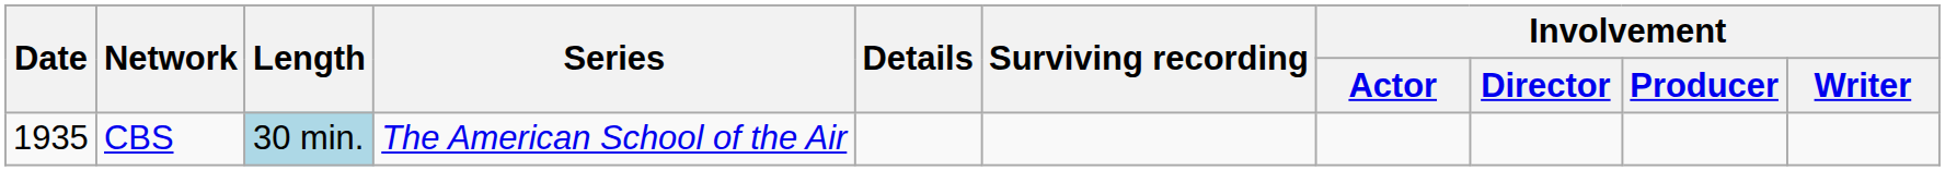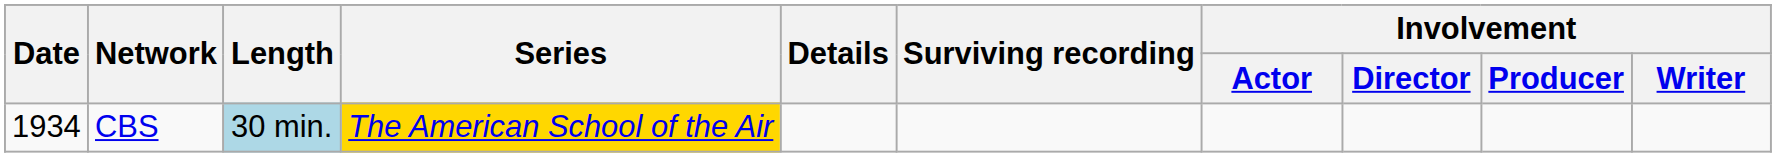CBS | Date: 1935 -> 1934
CBS | Series: no background -> gold background
